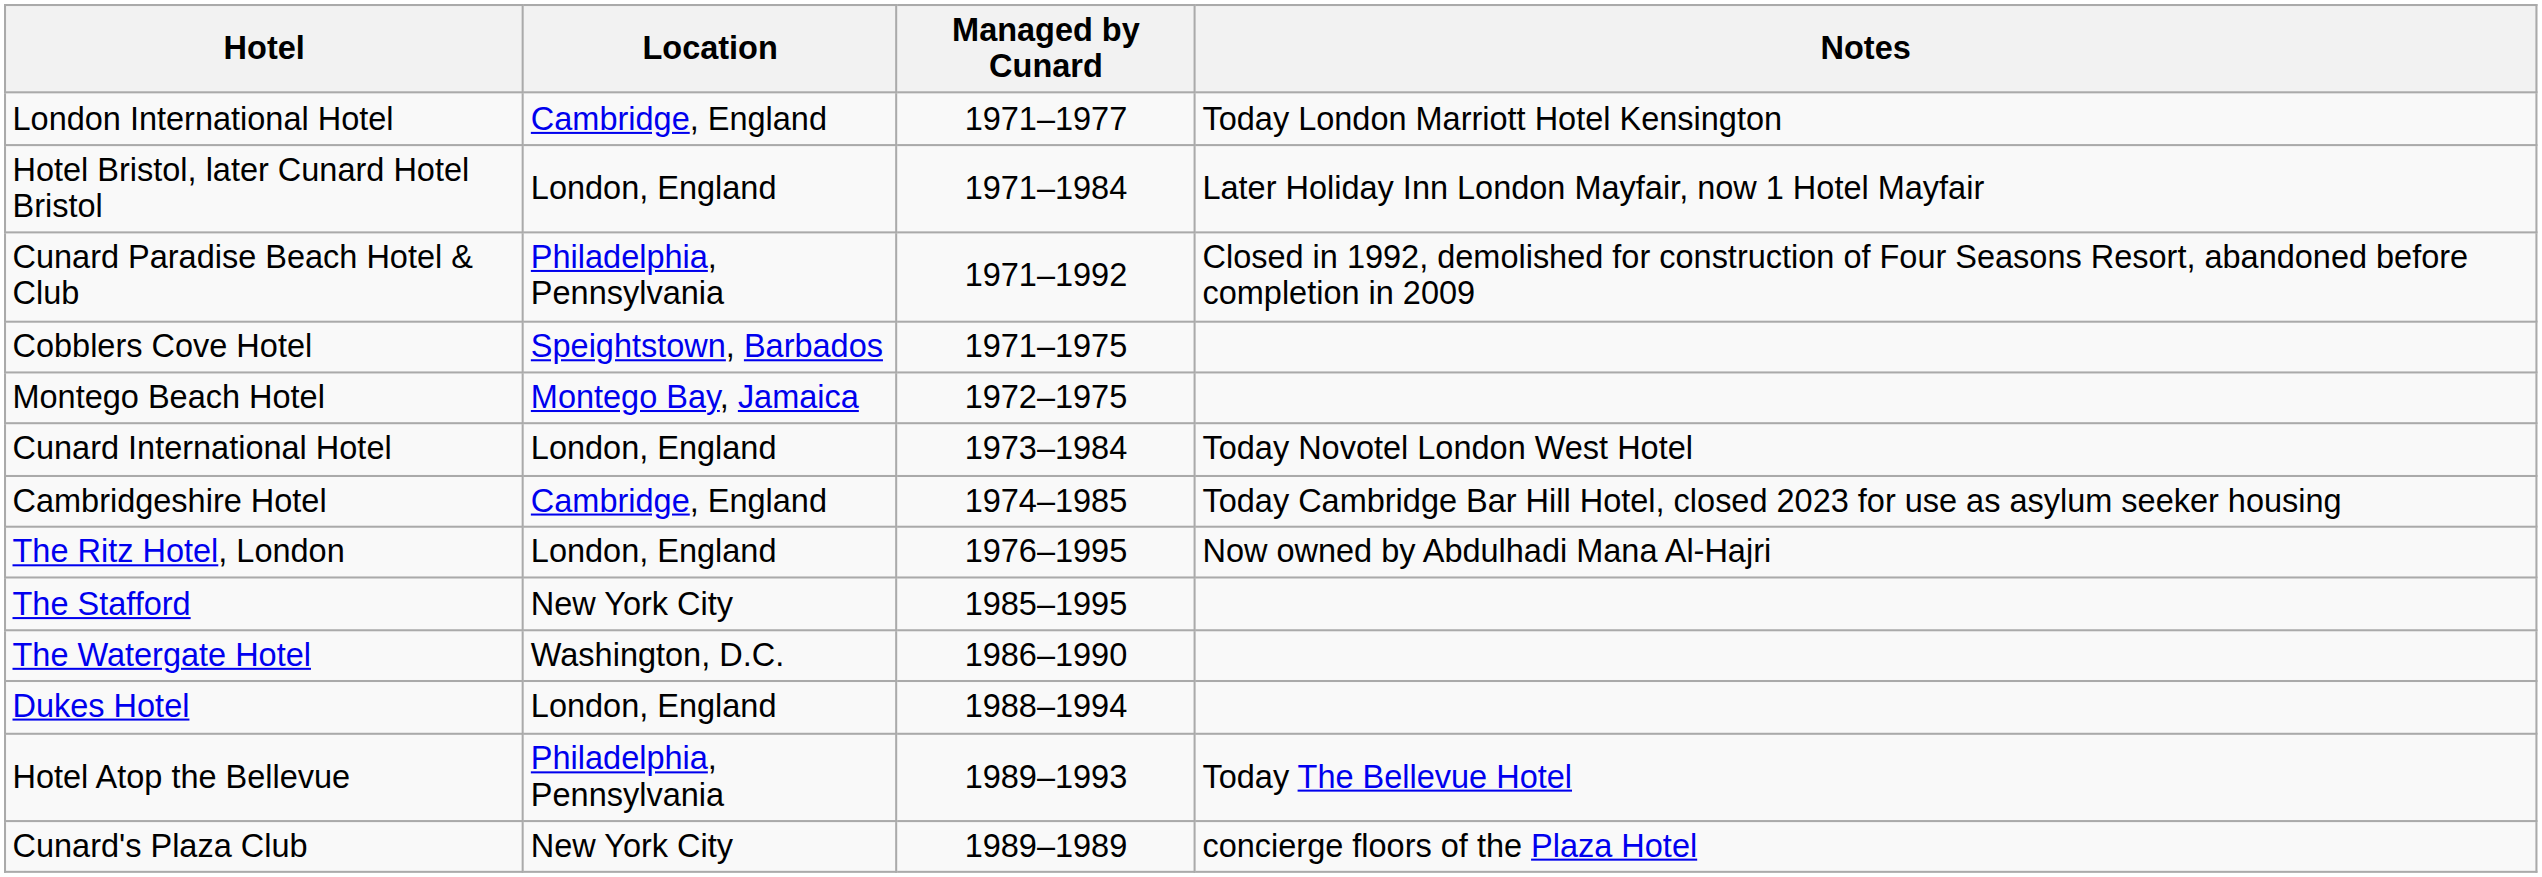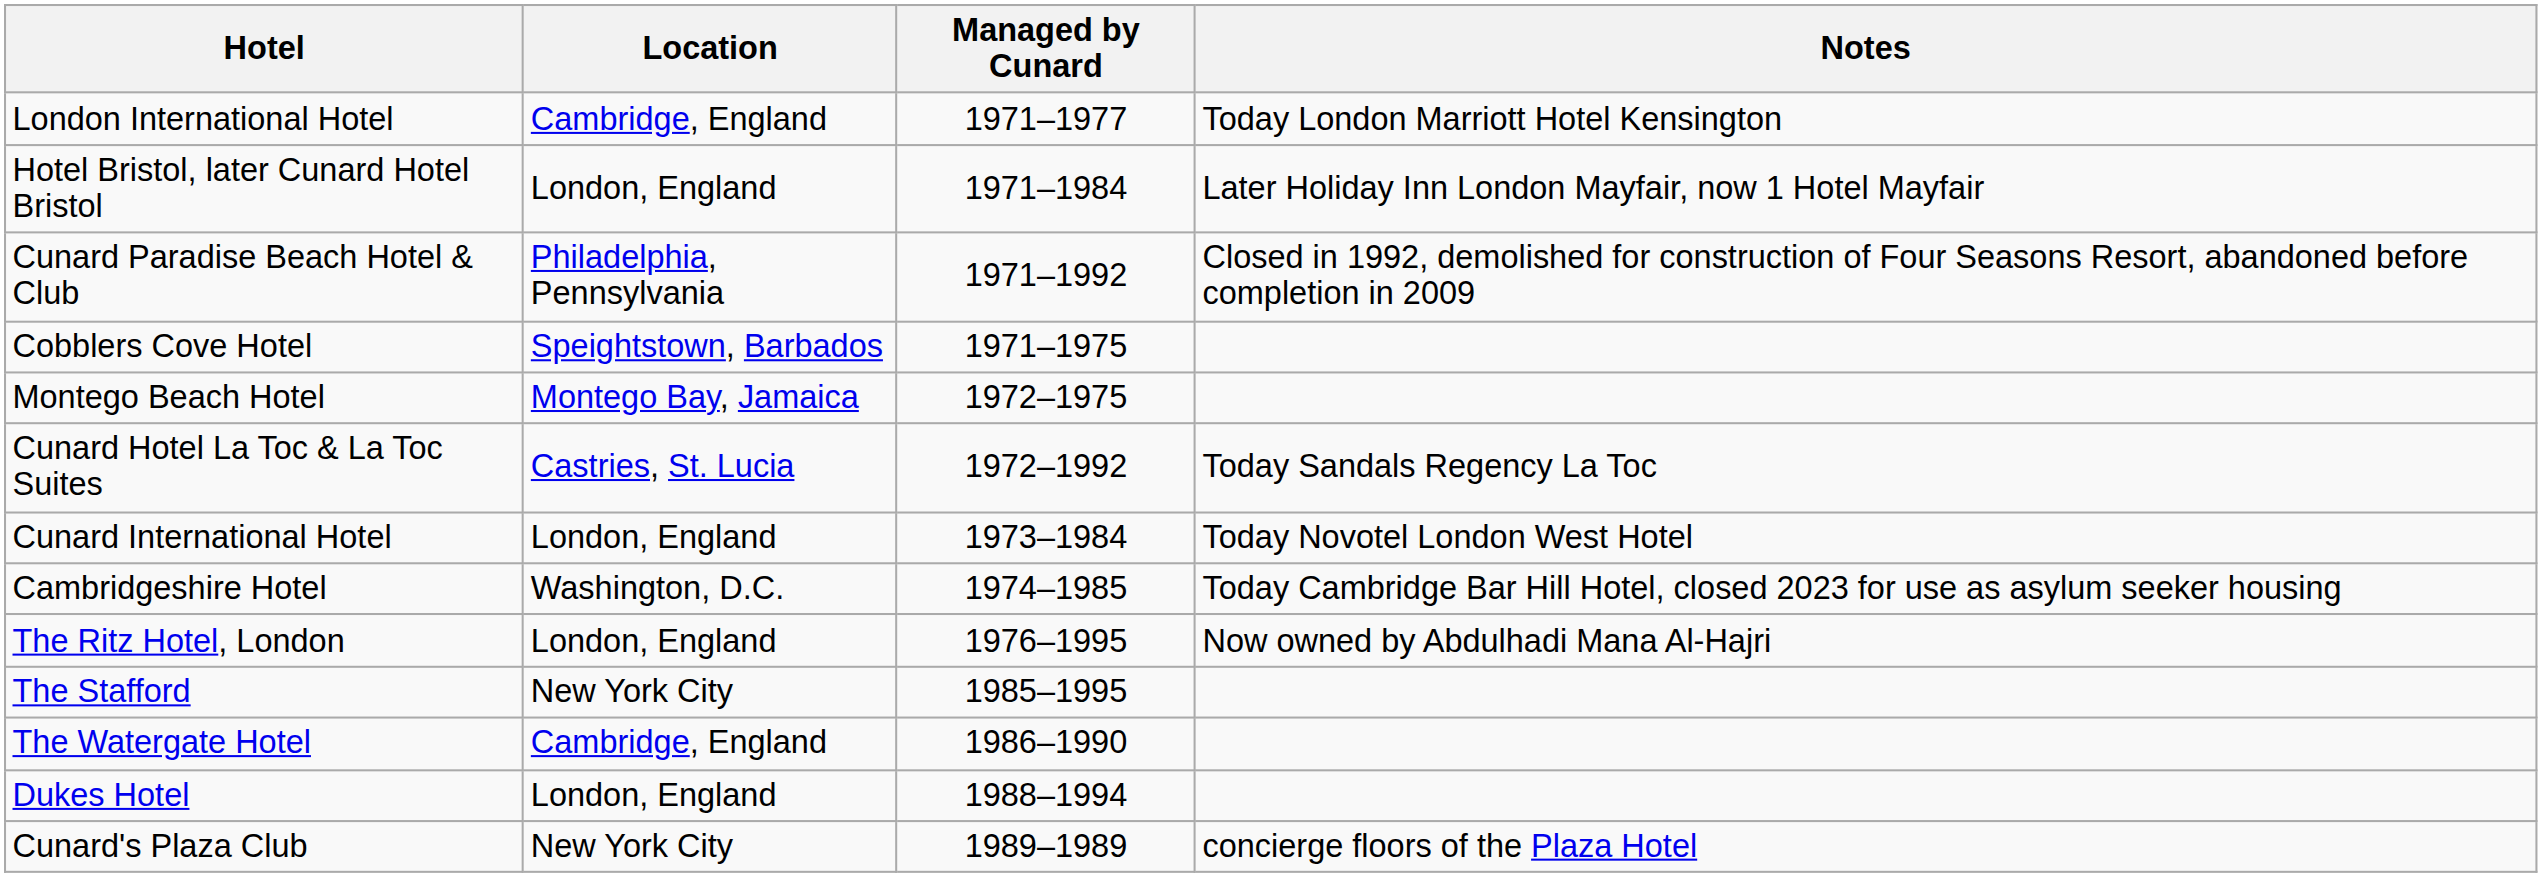+ row: Cunard Hotel La Toc & La Toc Suites | Castries, St. Lucia | 1972–1992 | Today Sandals Regency La Toc
Cambridgeshire Hotel | Location: Cambridge, England -> Washington, D.C.
The Watergate Hotel | Location: Washington, D.C. -> Cambridge, England
- row: Hotel Atop the Bellevue | Philadelphia, Pennsylvania | 1989–1993 | Today The Bellevue Hotel
